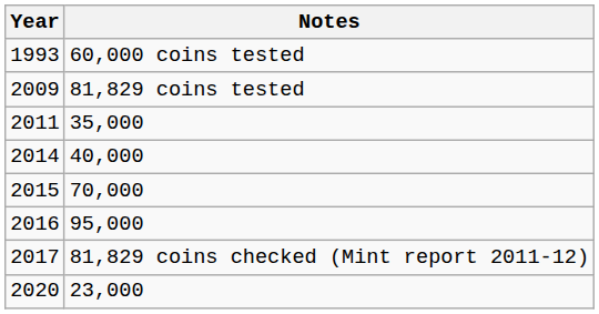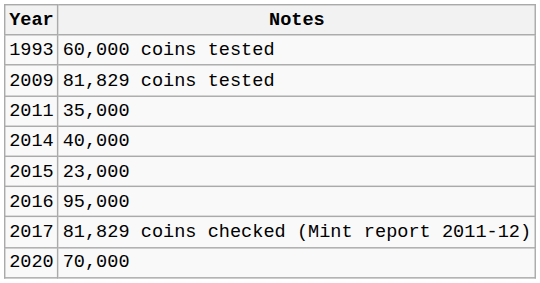2015 | Notes: 70,000 -> 23,000
2020 | Notes: 23,000 -> 70,000
